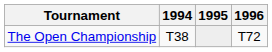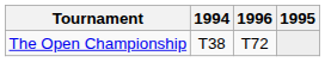columns swapped: 1995 <-> 1996
